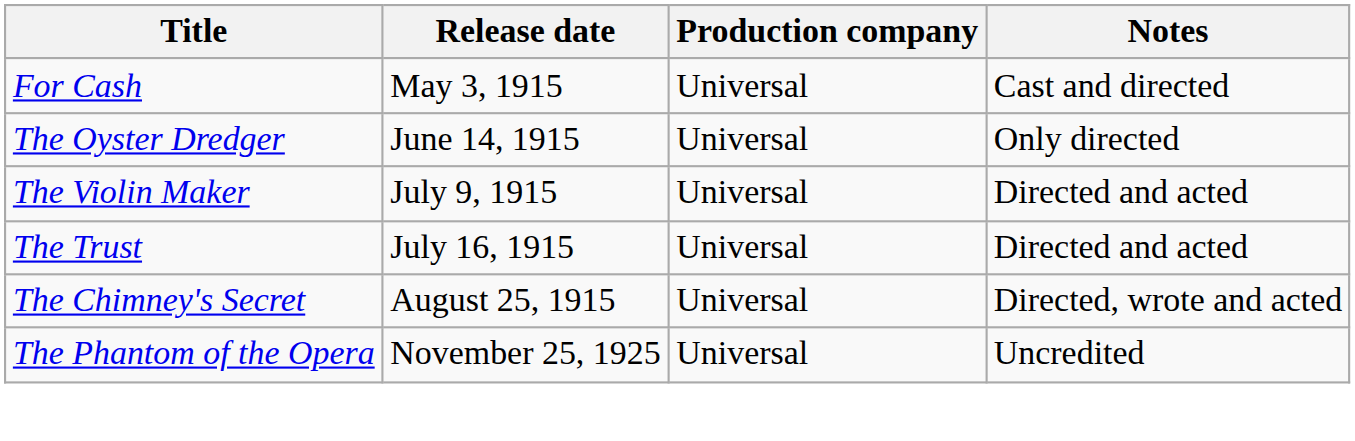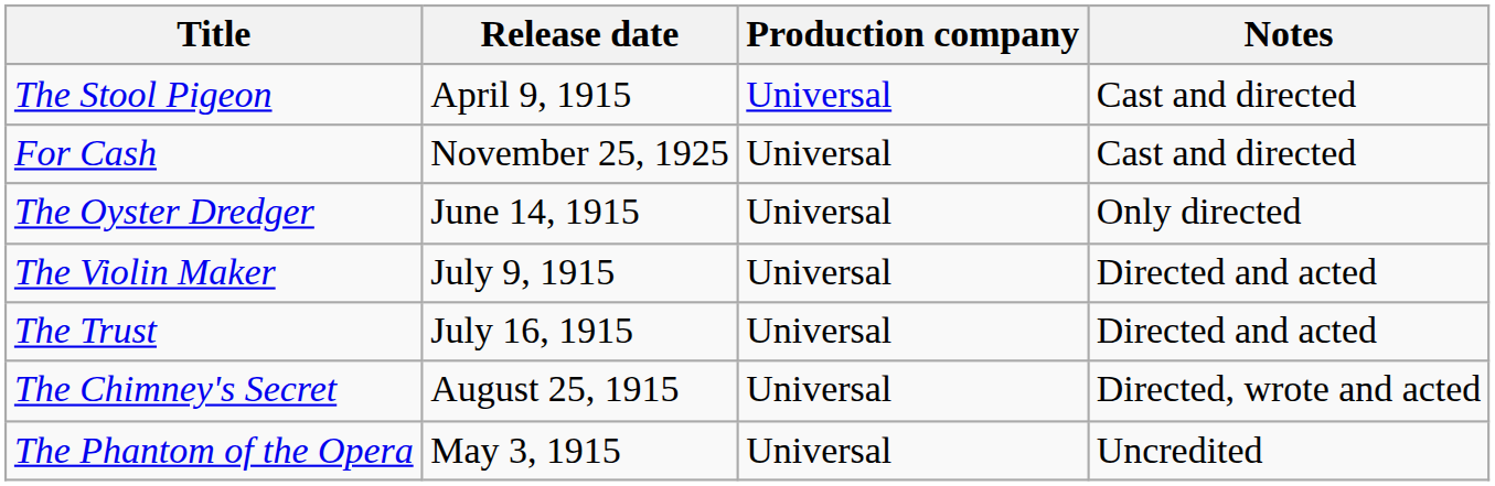+ row: The Stool Pigeon | April 9, 1915 | Universal | Cast and directed
For Cash | Release date: May 3, 1915 -> November 25, 1925
The Phantom of the Opera | Release date: November 25, 1925 -> May 3, 1915
